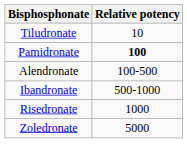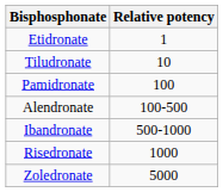+ row: Etidronate | 1
Pamidronate | Relative potency: bold -> normal
